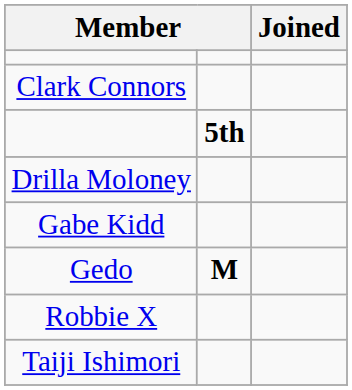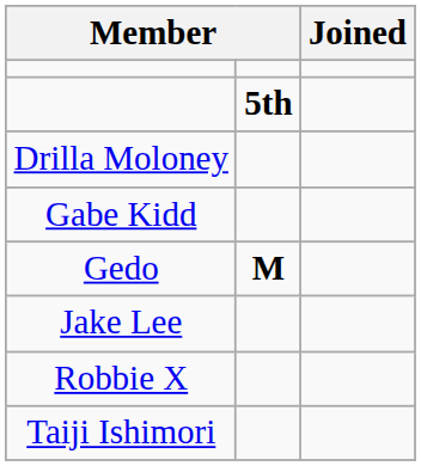- row: Clark Connors
+ row: Jake Lee
